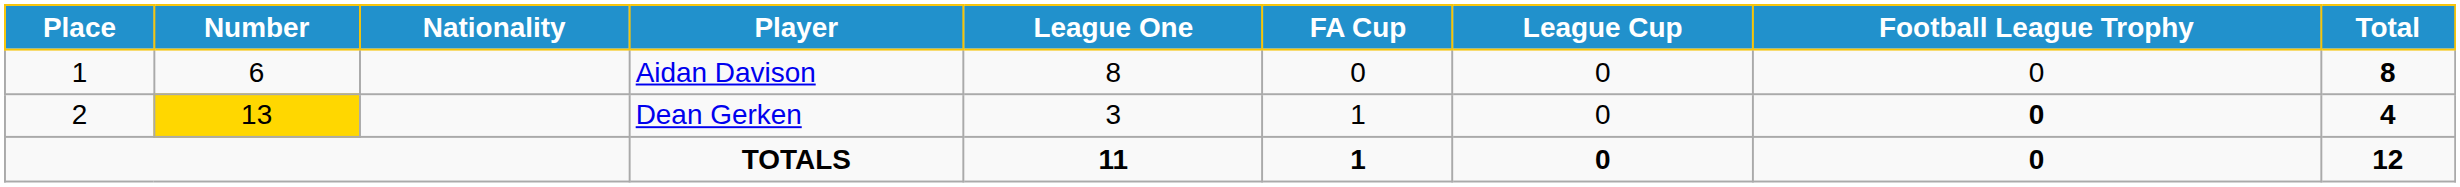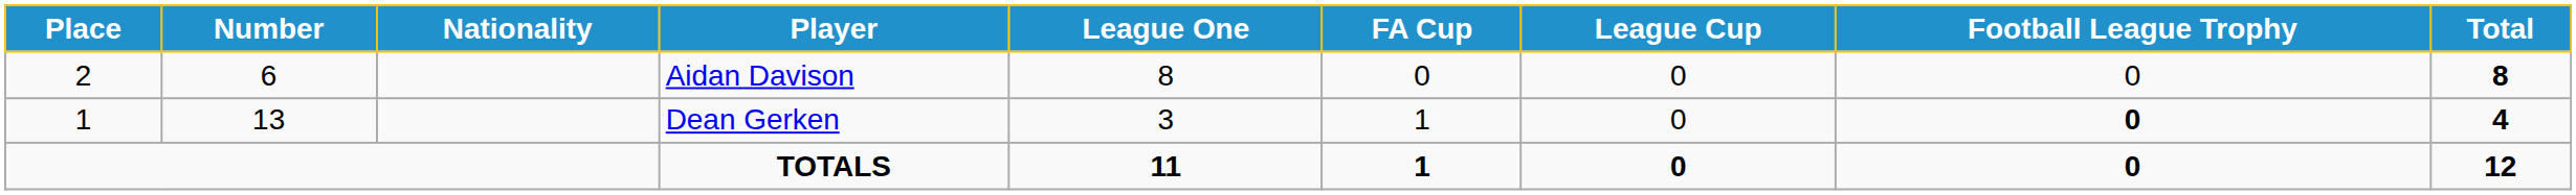Aidan Davison | Place: 1 -> 2
Dean Gerken | Place: 2 -> 1
Dean Gerken | Number: gold background -> no background
